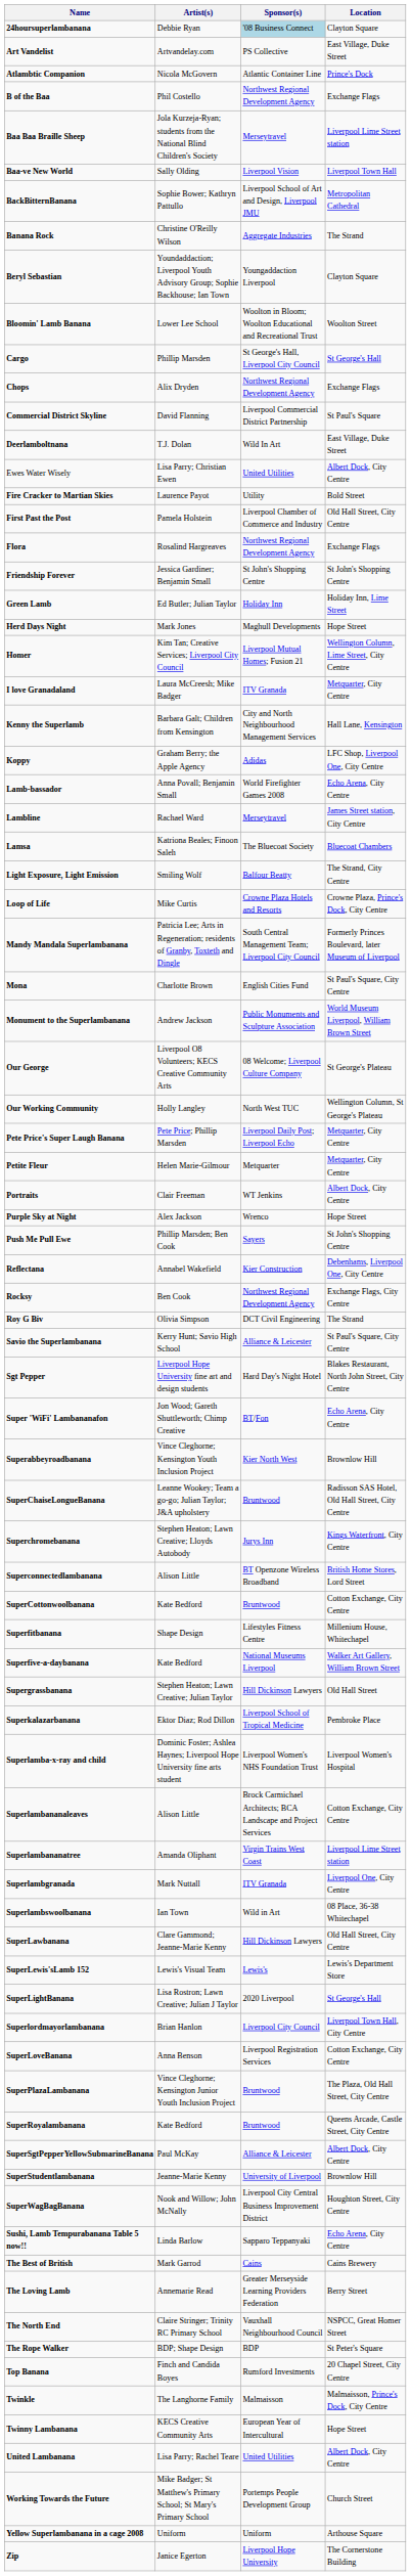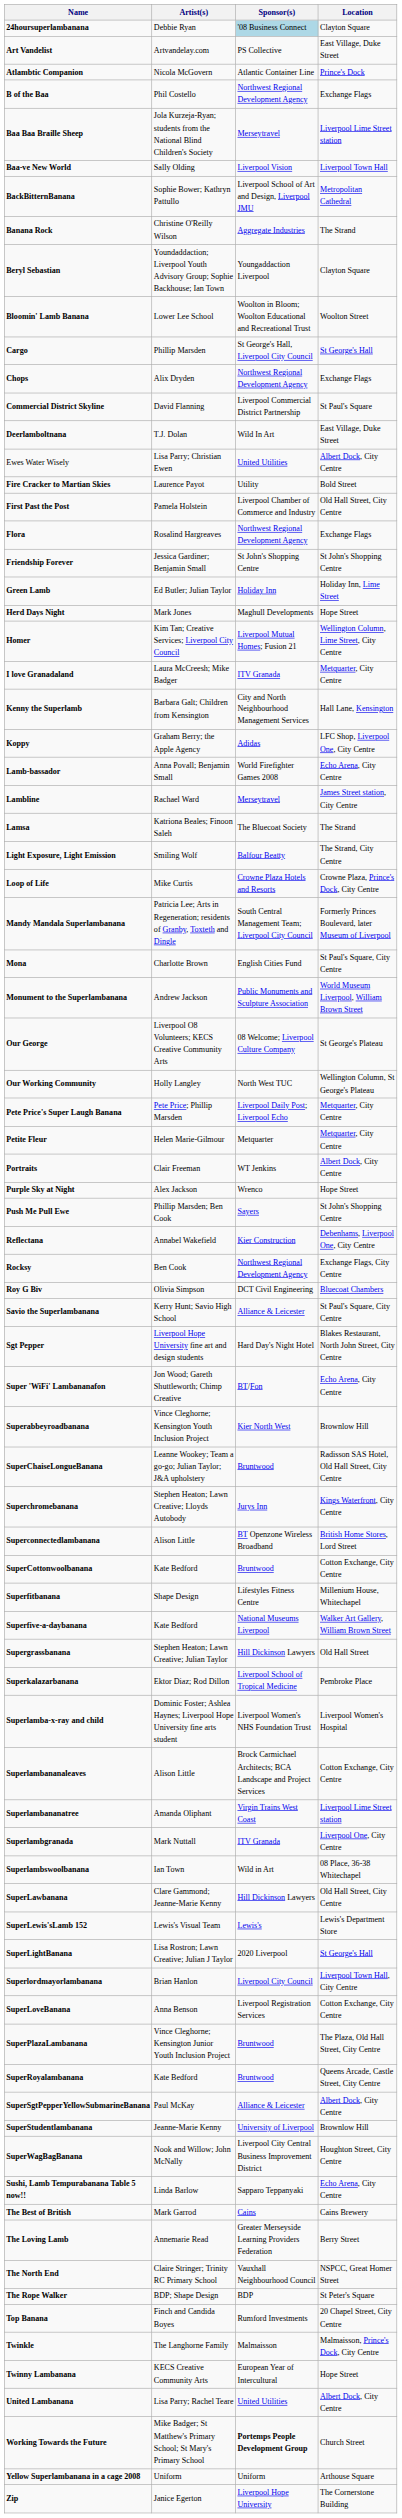Lamsa | Location: Bluecoat Chambers -> The Strand
Roy G Biv | Location: The Strand -> Bluecoat Chambers
Working Towards the Future | Sponsor(s): normal -> bold
